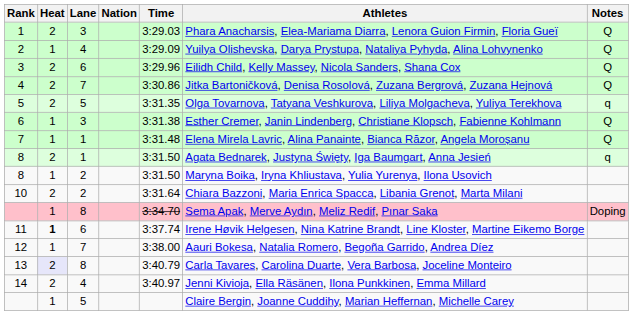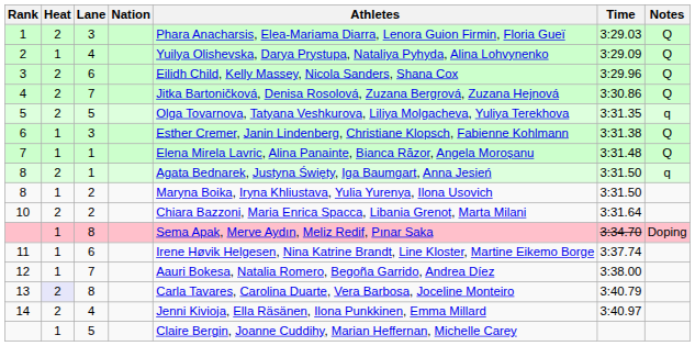columns swapped: Athletes <-> Time
11 | Heat: bold -> normal
